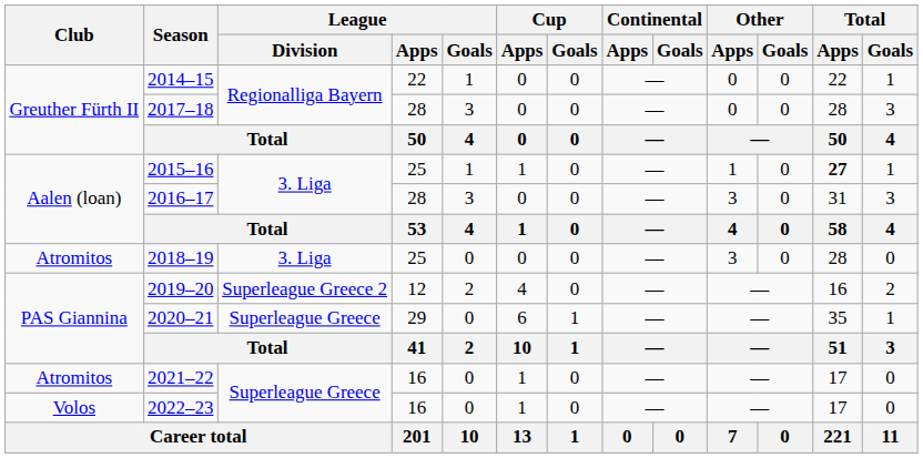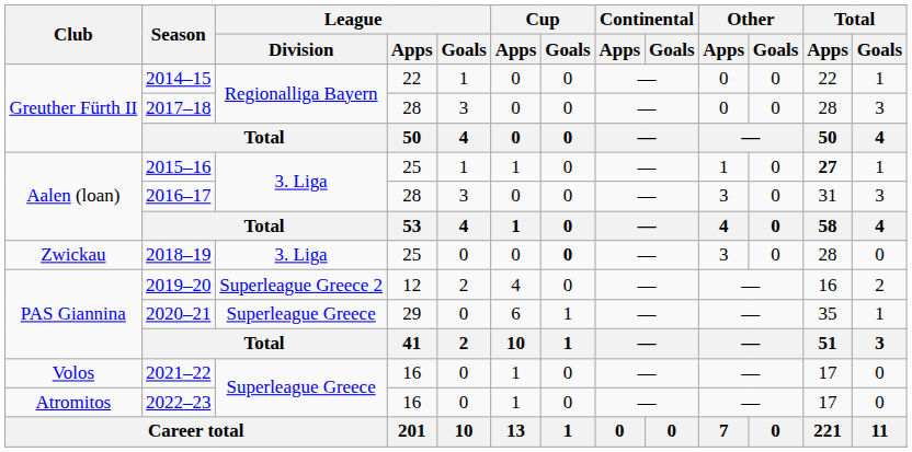2018–19 | Club: Atromitos -> Zwickau
2018–19 | Cup / Goals: normal -> bold
2021–22 | Club: Atromitos -> Volos
2022–23 | Club: Volos -> Atromitos
